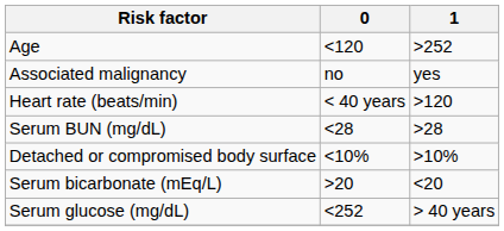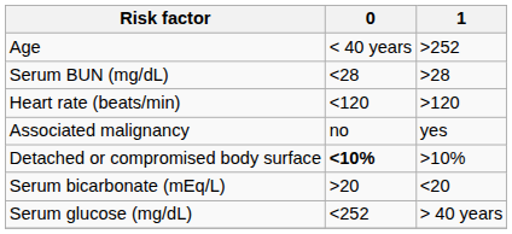Age | 0: <120 -> < 40 years
rows swapped: Associated malignancy <-> Serum BUN (mg/dL)
Heart rate (beats/min) | 0: < 40 years -> <120
Detached or compromised body surface | 0: normal -> bold
